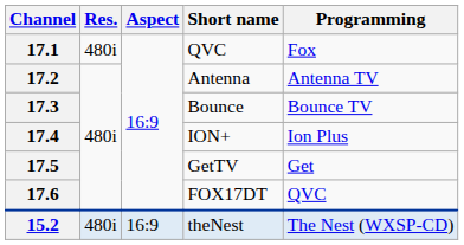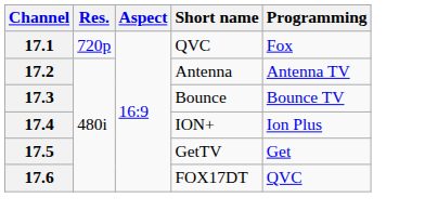17.1 | Res.: 480i -> 720p
- row: 15.2 | 480i | 16:9 | theNest | The Nest (WXSP-CD)
